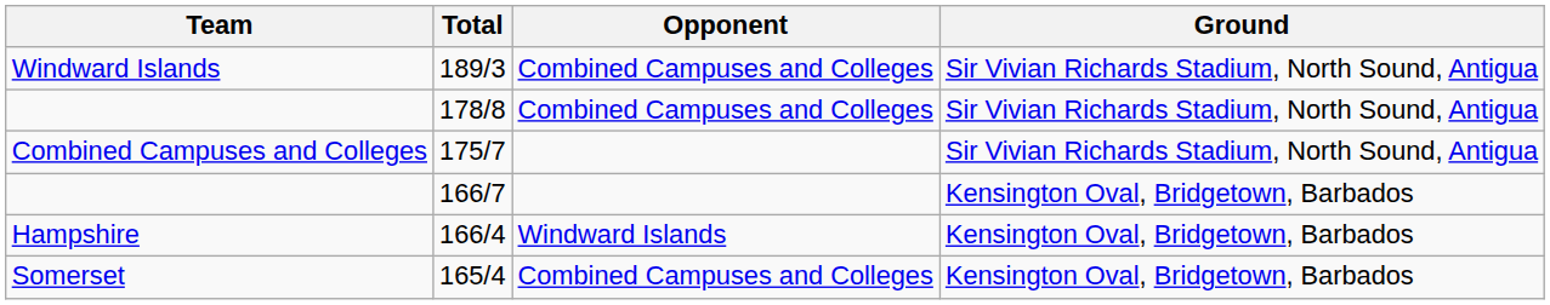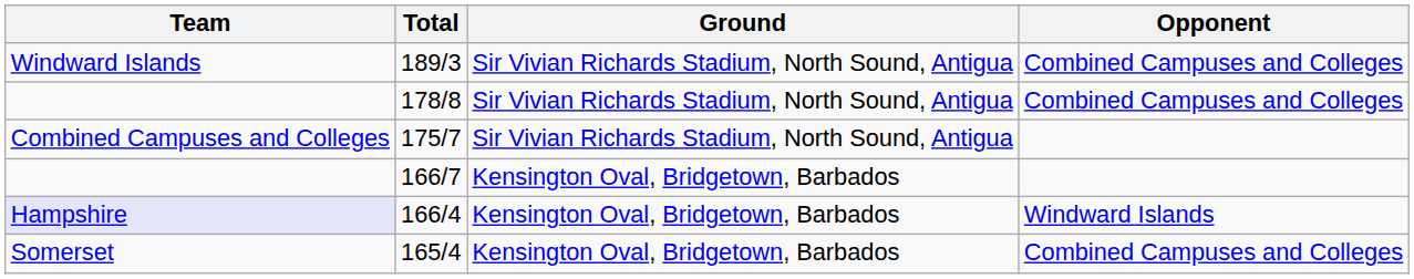columns swapped: Opponent <-> Ground
166/4 | Team: no background -> lavender background
